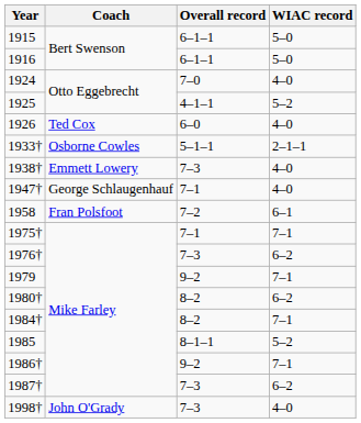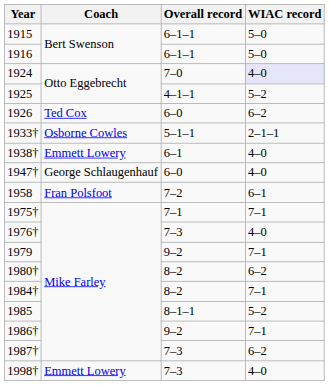1924 | WIAC record: no background -> lavender background
1926 | WIAC record: 4–0 -> 6–2
1938† | Overall record: 7–3 -> 6–1
1947† | Overall record: 7–1 -> 6–0
1976† | WIAC record: 6–2 -> 4–0
1998† | Coach: John O'Grady -> Emmett Lowery
